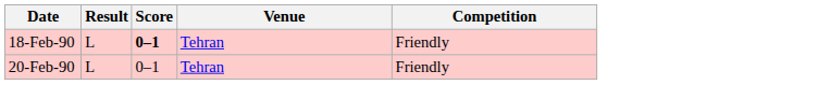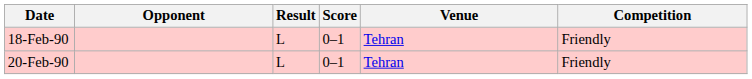+ column: Opponent
18-Feb-90 | Score: bold -> normal
